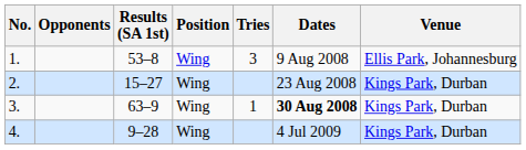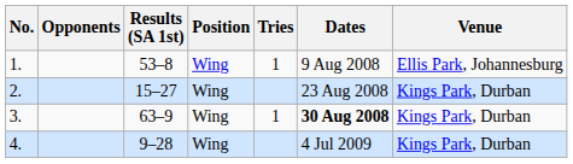1. | Tries: 3 -> 1
